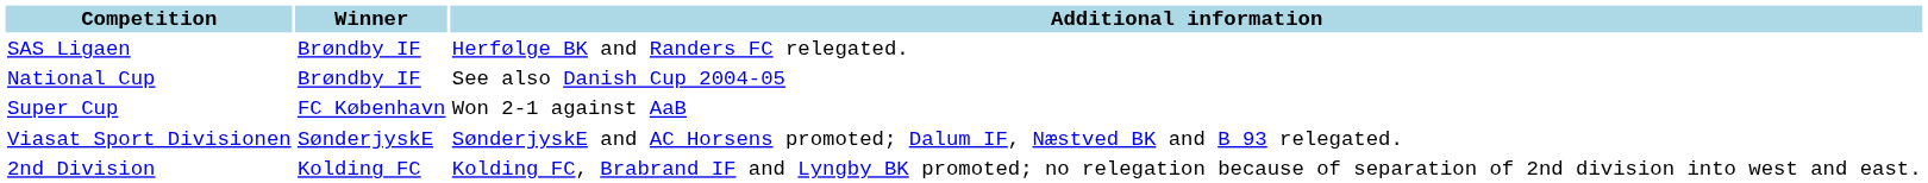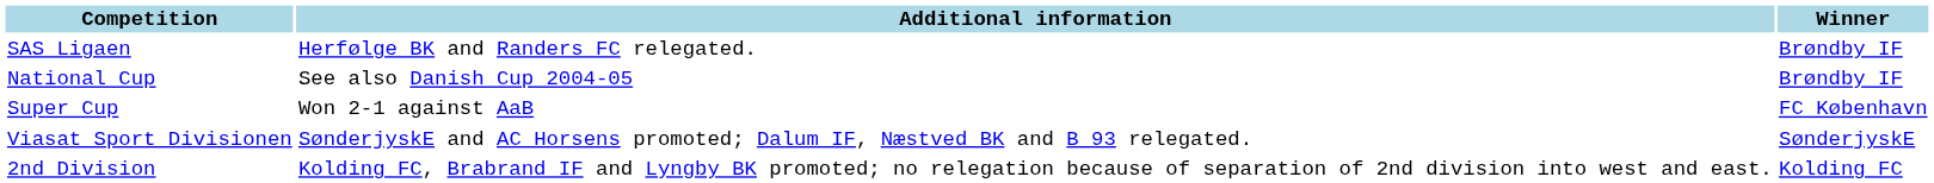columns swapped: Winner <-> Additional information
